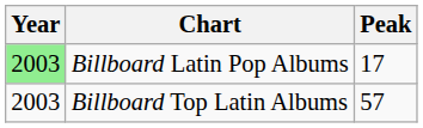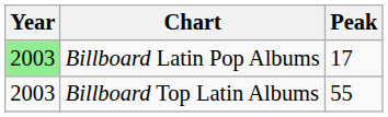Billboard Top Latin Albums | Peak: 57 -> 55
